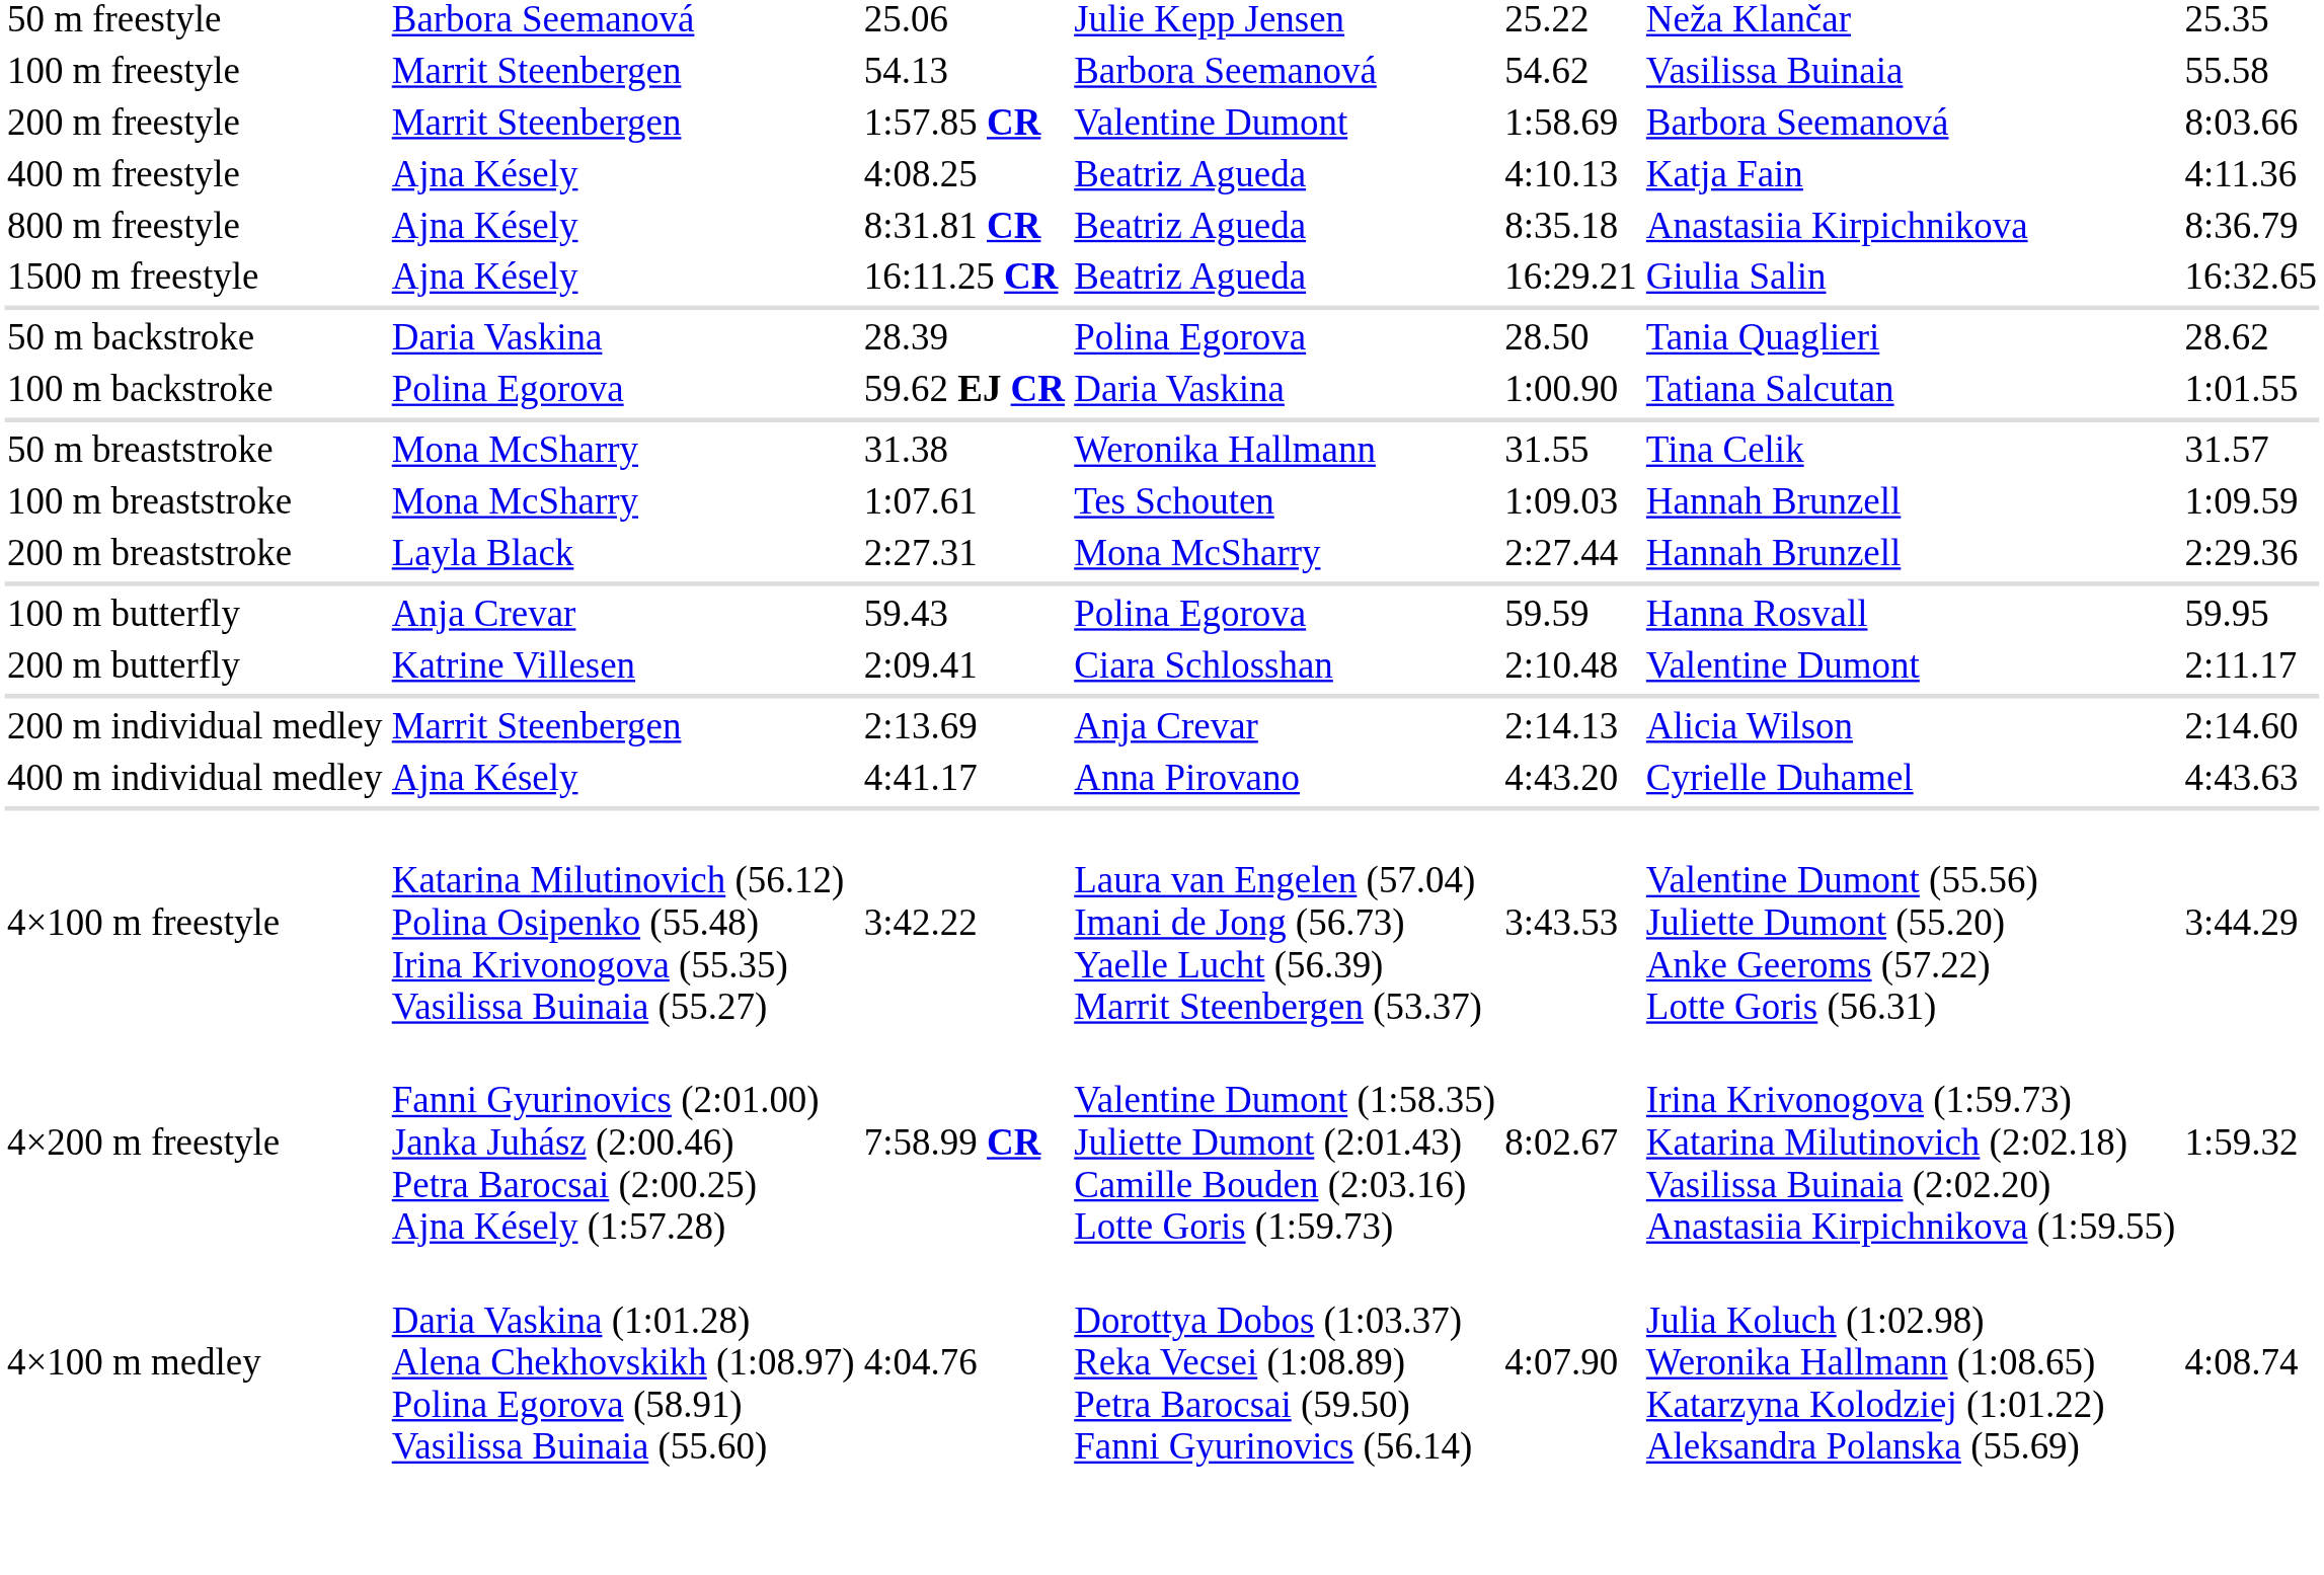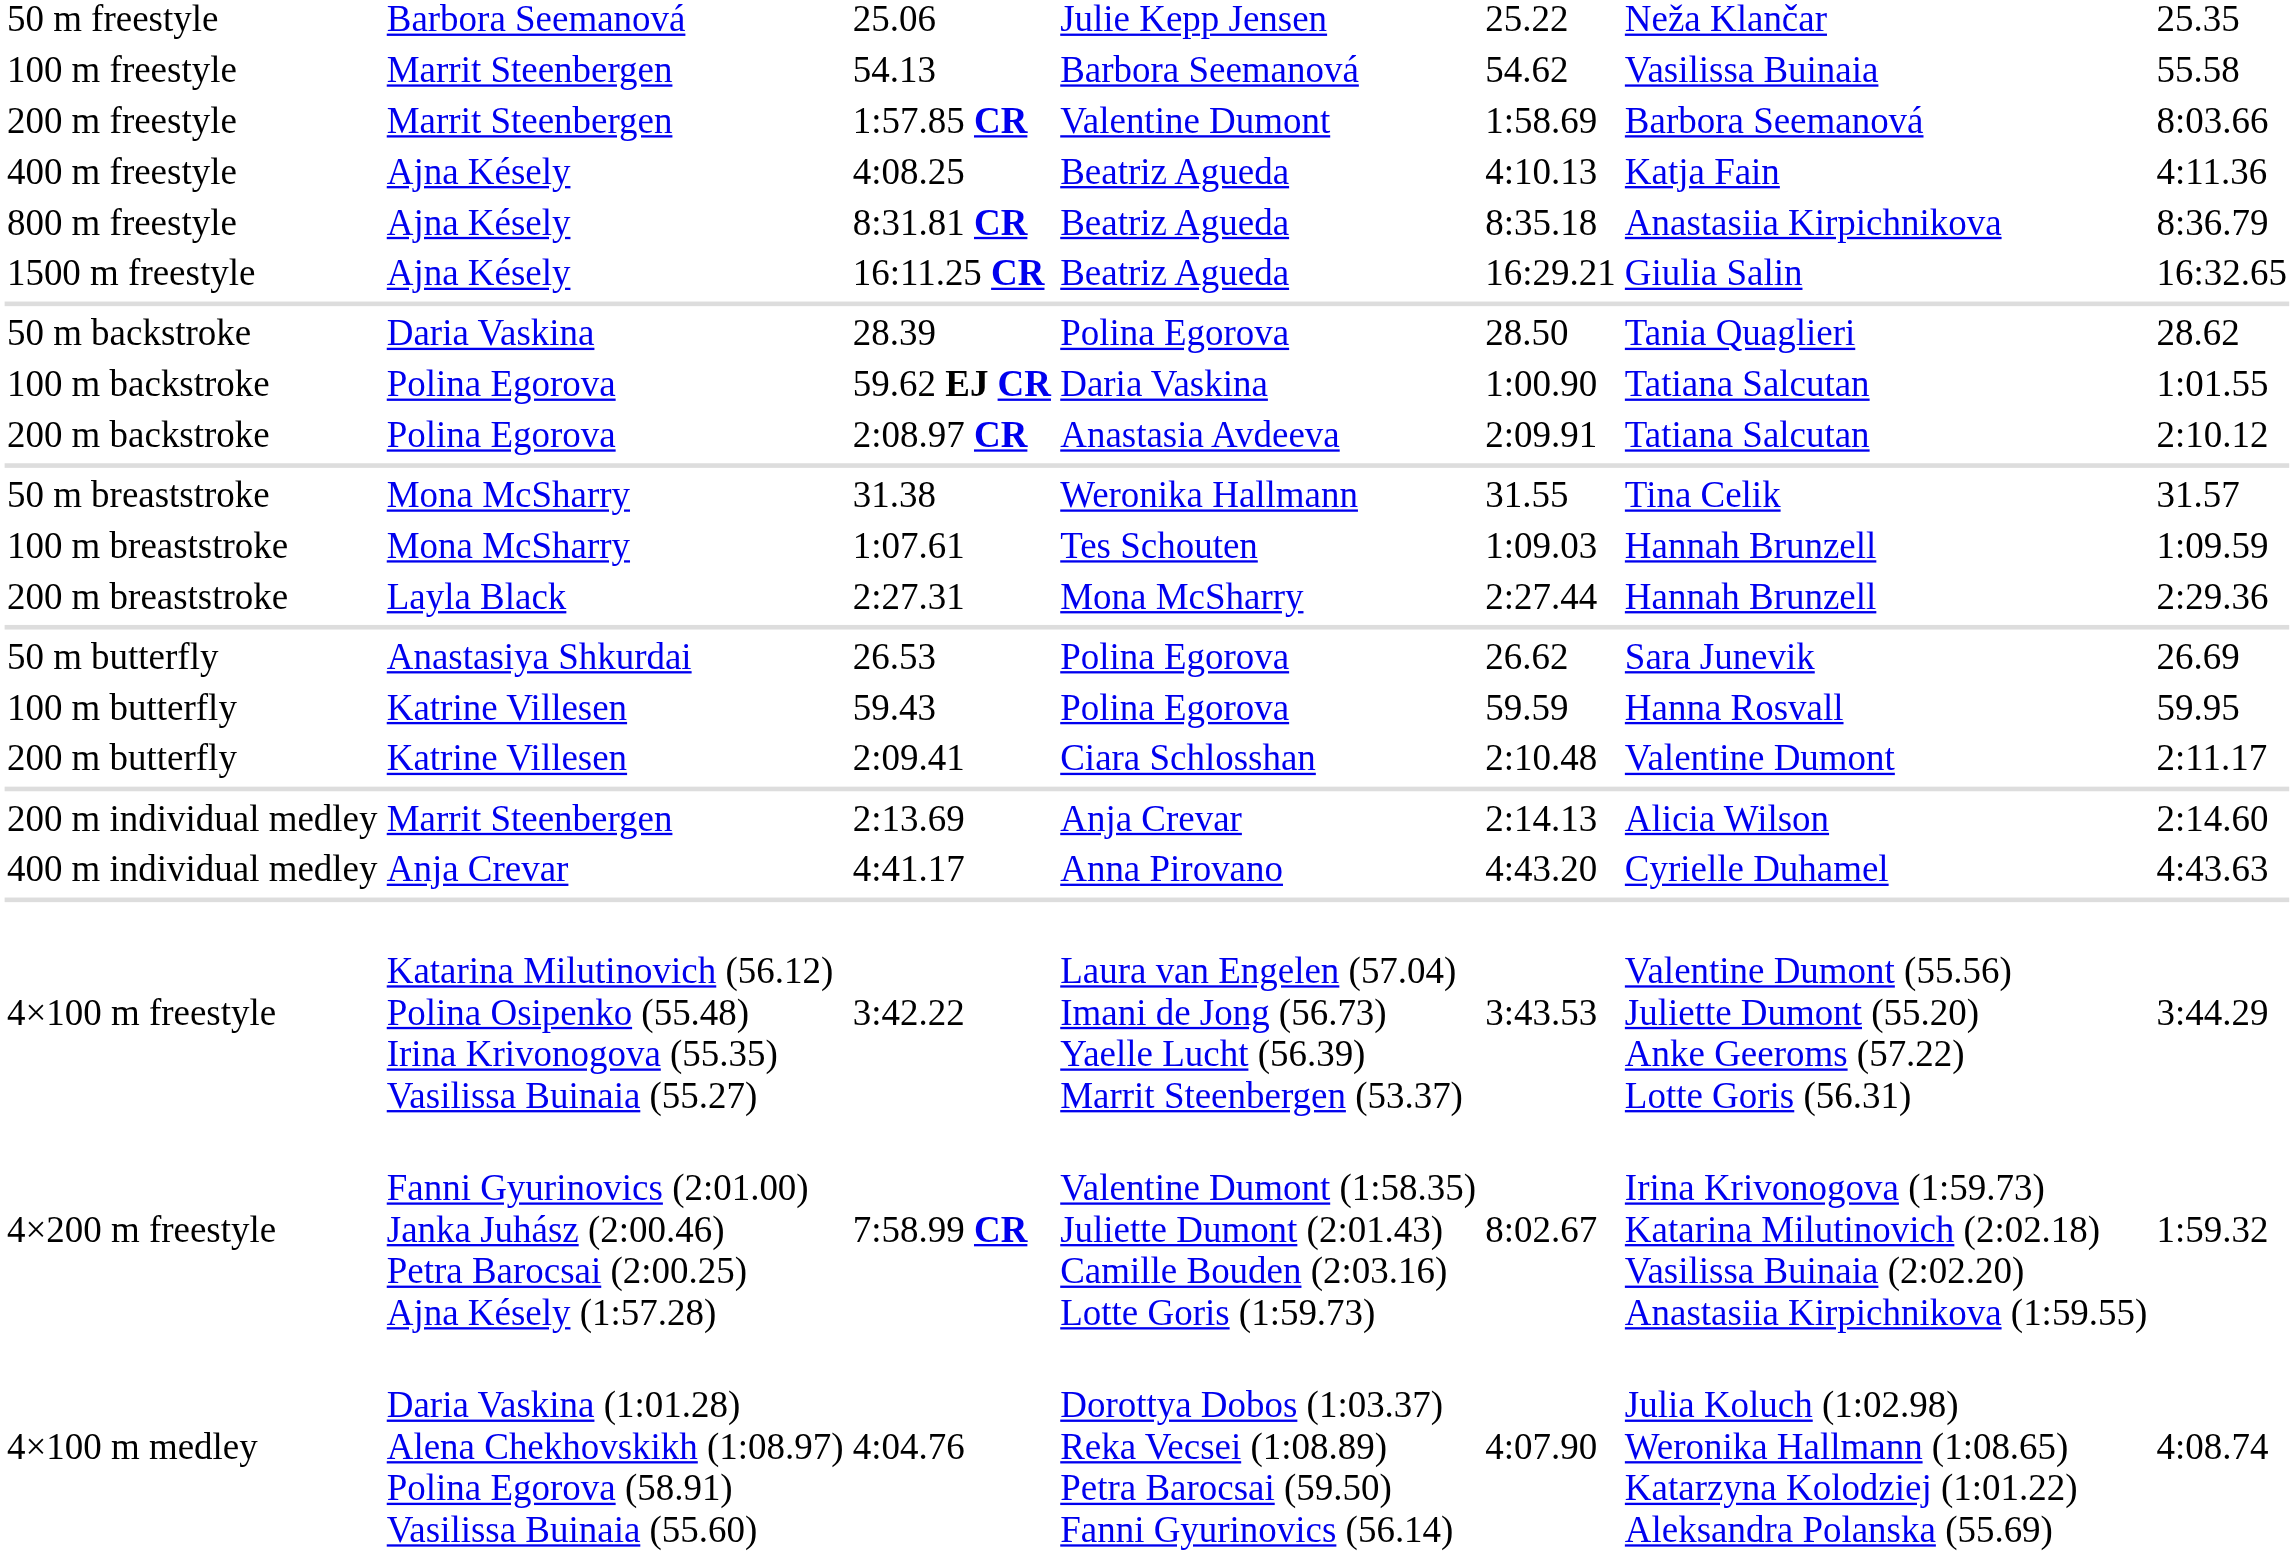+ row: 200 m backstroke | Polina Egorova | 2:08.97 CR | Anastasia Avdeeva | 2:09.91 | Tatiana Salcutan | 2:10.12
+ row: 50 m butterfly | Anastasiya Shkurdai | 26.53 | Polina Egorova | 26.62 | Sara Junevik | 26.69
100 m butterfly | column 2: Anja Crevar -> Katrine Villesen
400 m individual medley | column 2: Ajna Késely -> Anja Crevar
